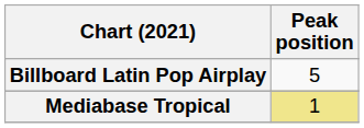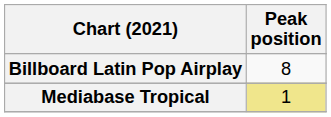Billboard Latin Pop Airplay | Peak position: 5 -> 8
